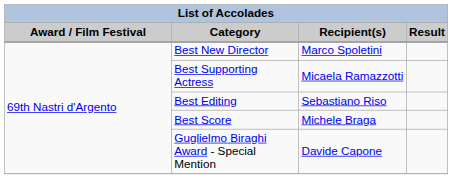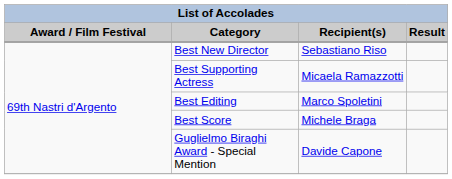Best New Director | Recipient(s): Marco Spoletini -> Sebastiano Riso
Best Editing | Recipient(s): Sebastiano Riso -> Marco Spoletini
